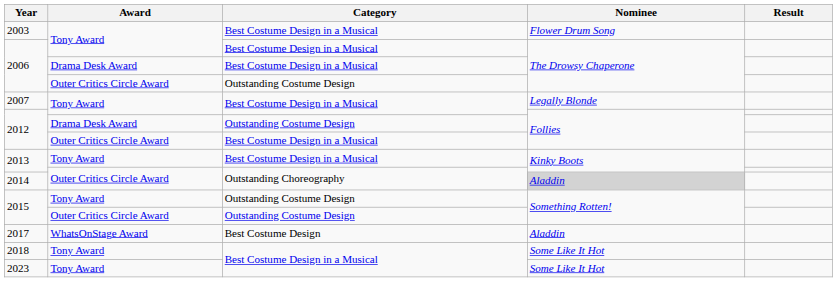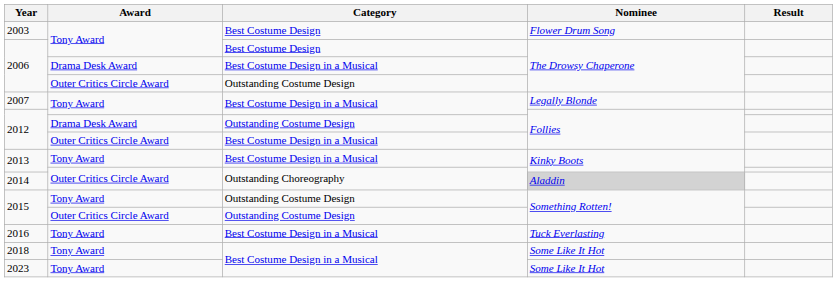2003 | Category: Best Costume Design in a Musical -> Best Costume Design
2006 / Tony Award | Category: Best Costume Design in a Musical -> Best Costume Design
+ row: 2016 | Tony Award | Best Costume Design in a Musical | Tuck Everlasting
- row: 2017 | WhatsOnStage Award | Best Costume Design | Aladdin
